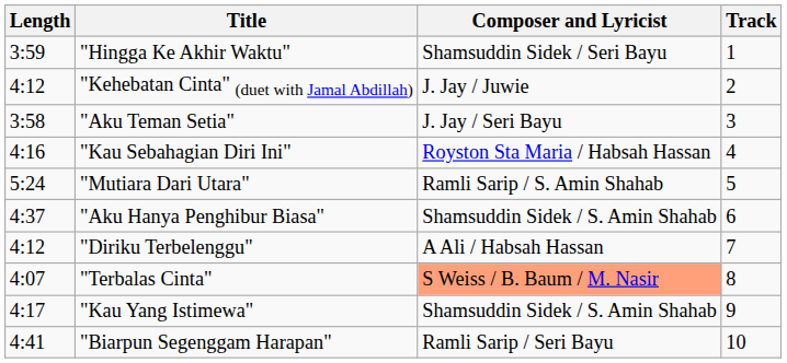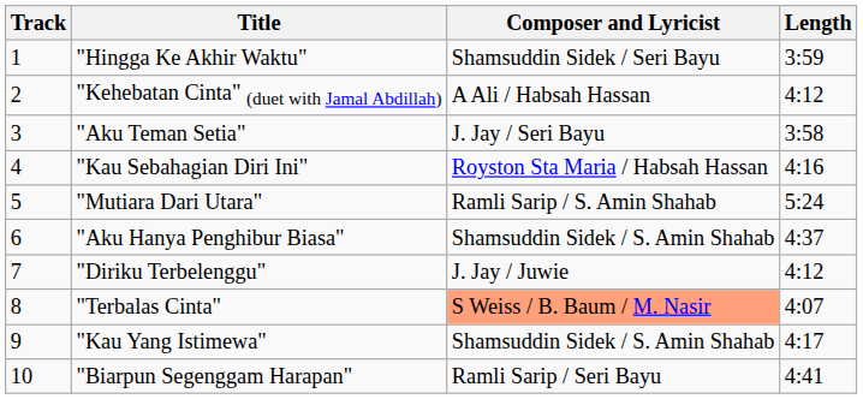columns swapped: Track <-> Length
"Kehebatan Cinta" (duet with Jamal Abdillah) | Composer and Lyricist: J. Jay / Juwie -> A Ali / Habsah Hassan
"Diriku Terbelenggu" | Composer and Lyricist: A Ali / Habsah Hassan -> J. Jay / Juwie
